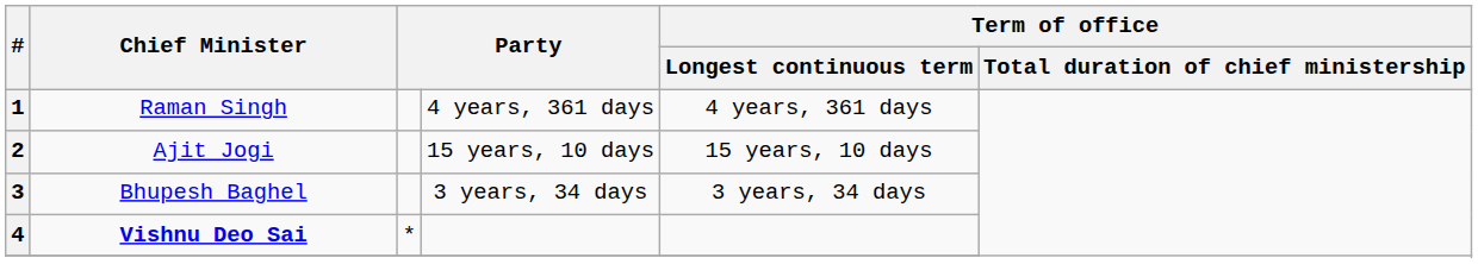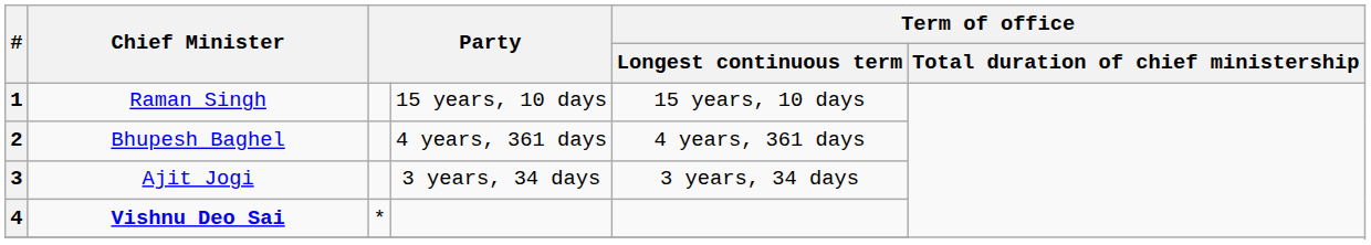1 | column 4: 4 years, 361 days -> 15 years, 10 days
1 | Term of office / Longest continuous term: 4 years, 361 days -> 15 years, 10 days
2 | Chief Minister: Ajit Jogi -> Bhupesh Baghel
2 | column 4: 15 years, 10 days -> 4 years, 361 days
2 | Term of office / Longest continuous term: 15 years, 10 days -> 4 years, 361 days
3 | Chief Minister: Bhupesh Baghel -> Ajit Jogi
